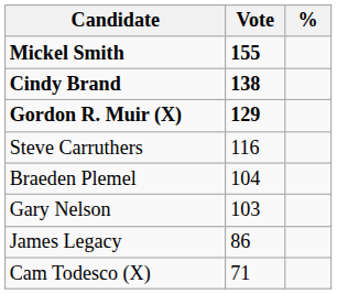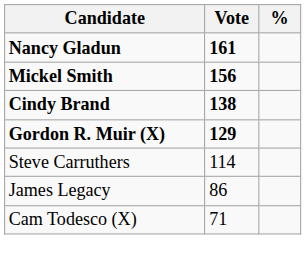+ row: Nancy Gladun | 161
Mickel Smith | Vote: 155 -> 156
Steve Carruthers | Vote: 116 -> 114
- row: Braeden Plemel | 104
- row: Gary Nelson | 103
